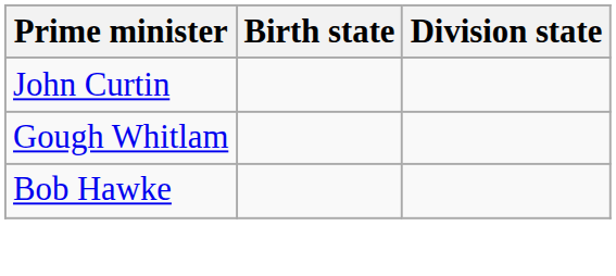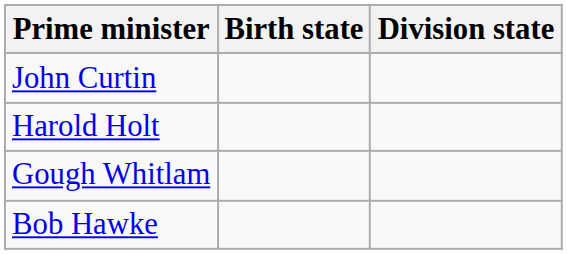+ row: Harold Holt
